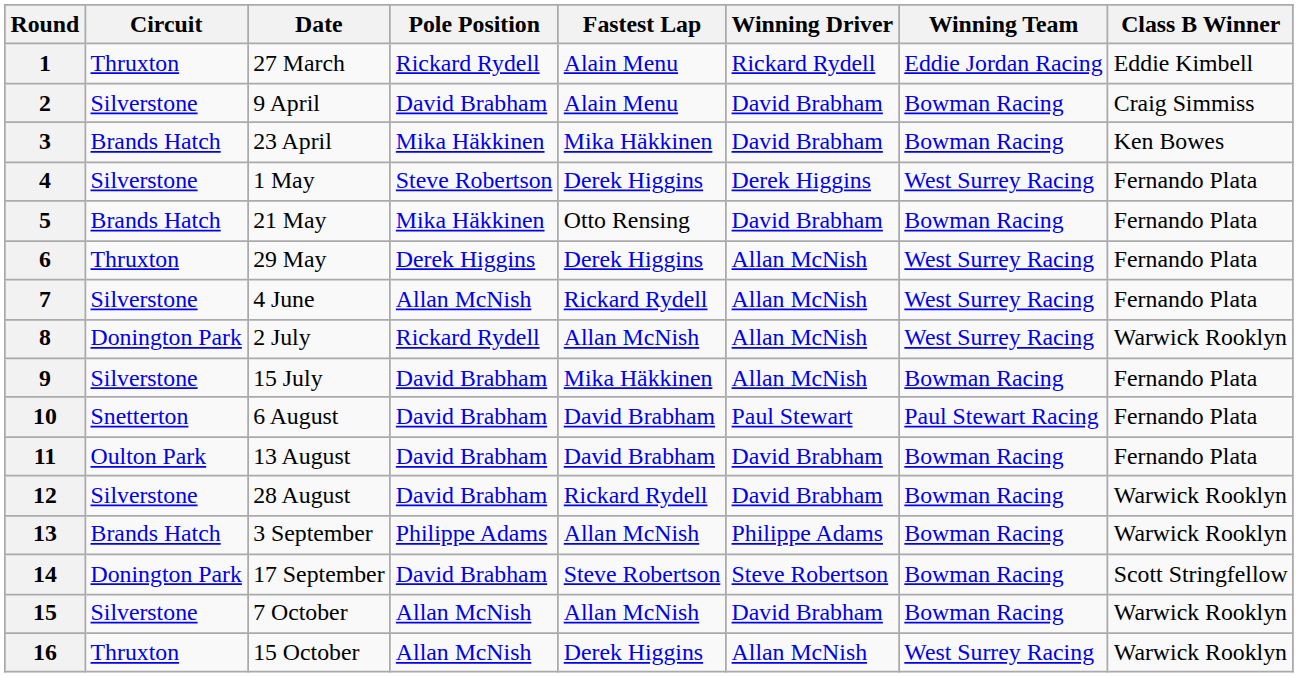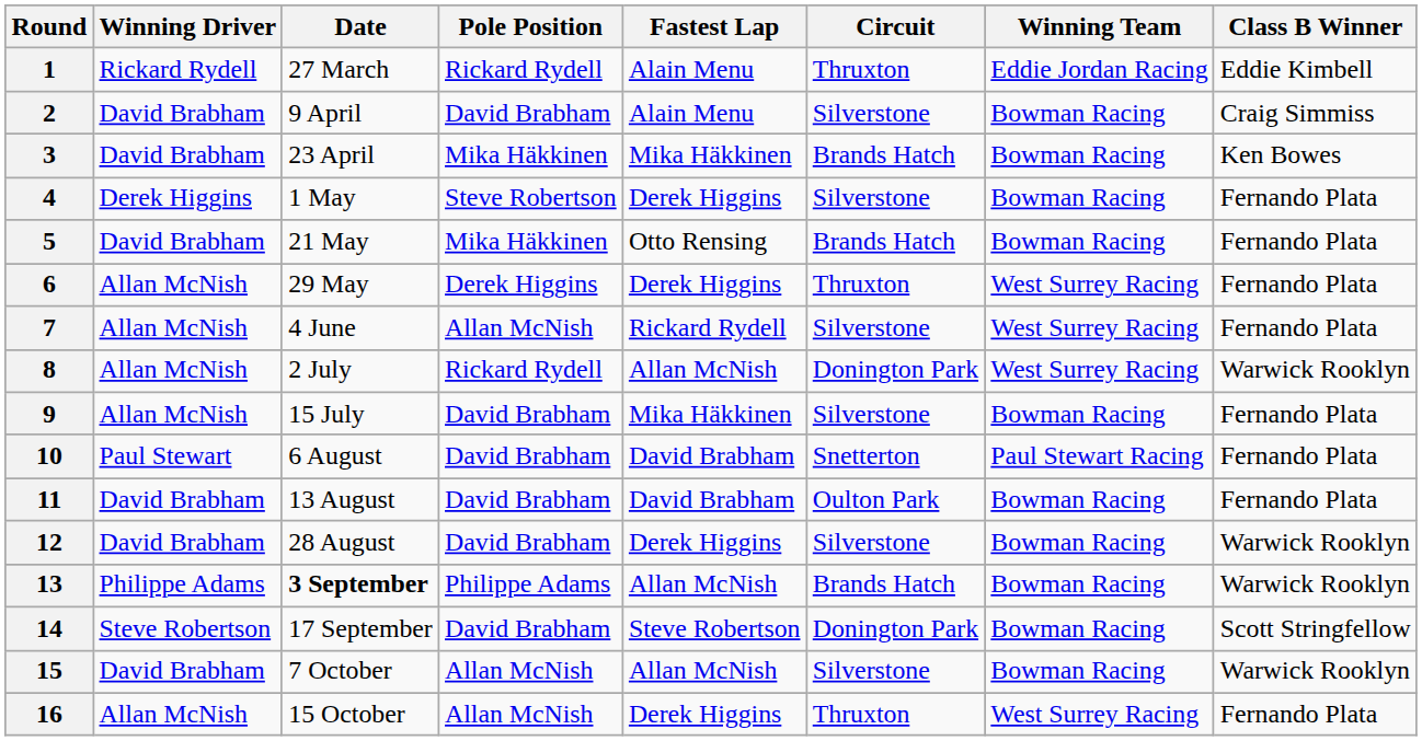columns swapped: Circuit <-> Winning Driver
4 | Winning Team: West Surrey Racing -> Bowman Racing
12 | Fastest Lap: Rickard Rydell -> Derek Higgins
13 | Date: normal -> bold
16 | Class B Winner: Warwick Rooklyn -> Fernando Plata
